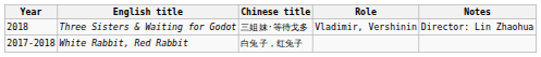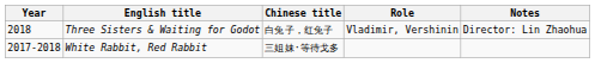Three Sisters & Waiting for Godot | Chinese title: 三姐妹·等待戈多 -> 白兔子，红兔子
White Rabbit, Red Rabbit | Chinese title: 白兔子，红兔子 -> 三姐妹·等待戈多
